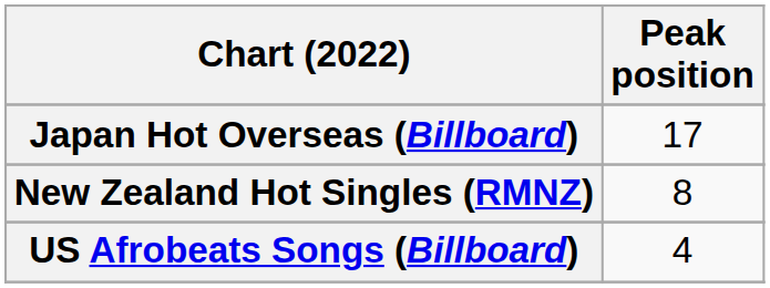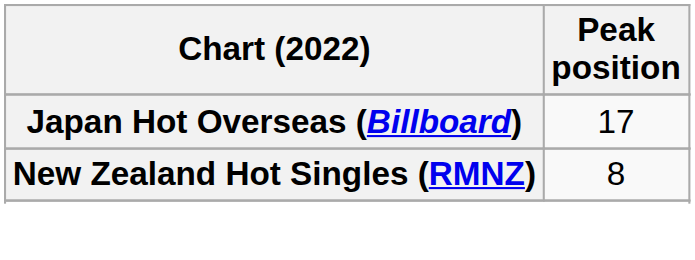- row: US Afrobeats Songs (Billboard) | 4
